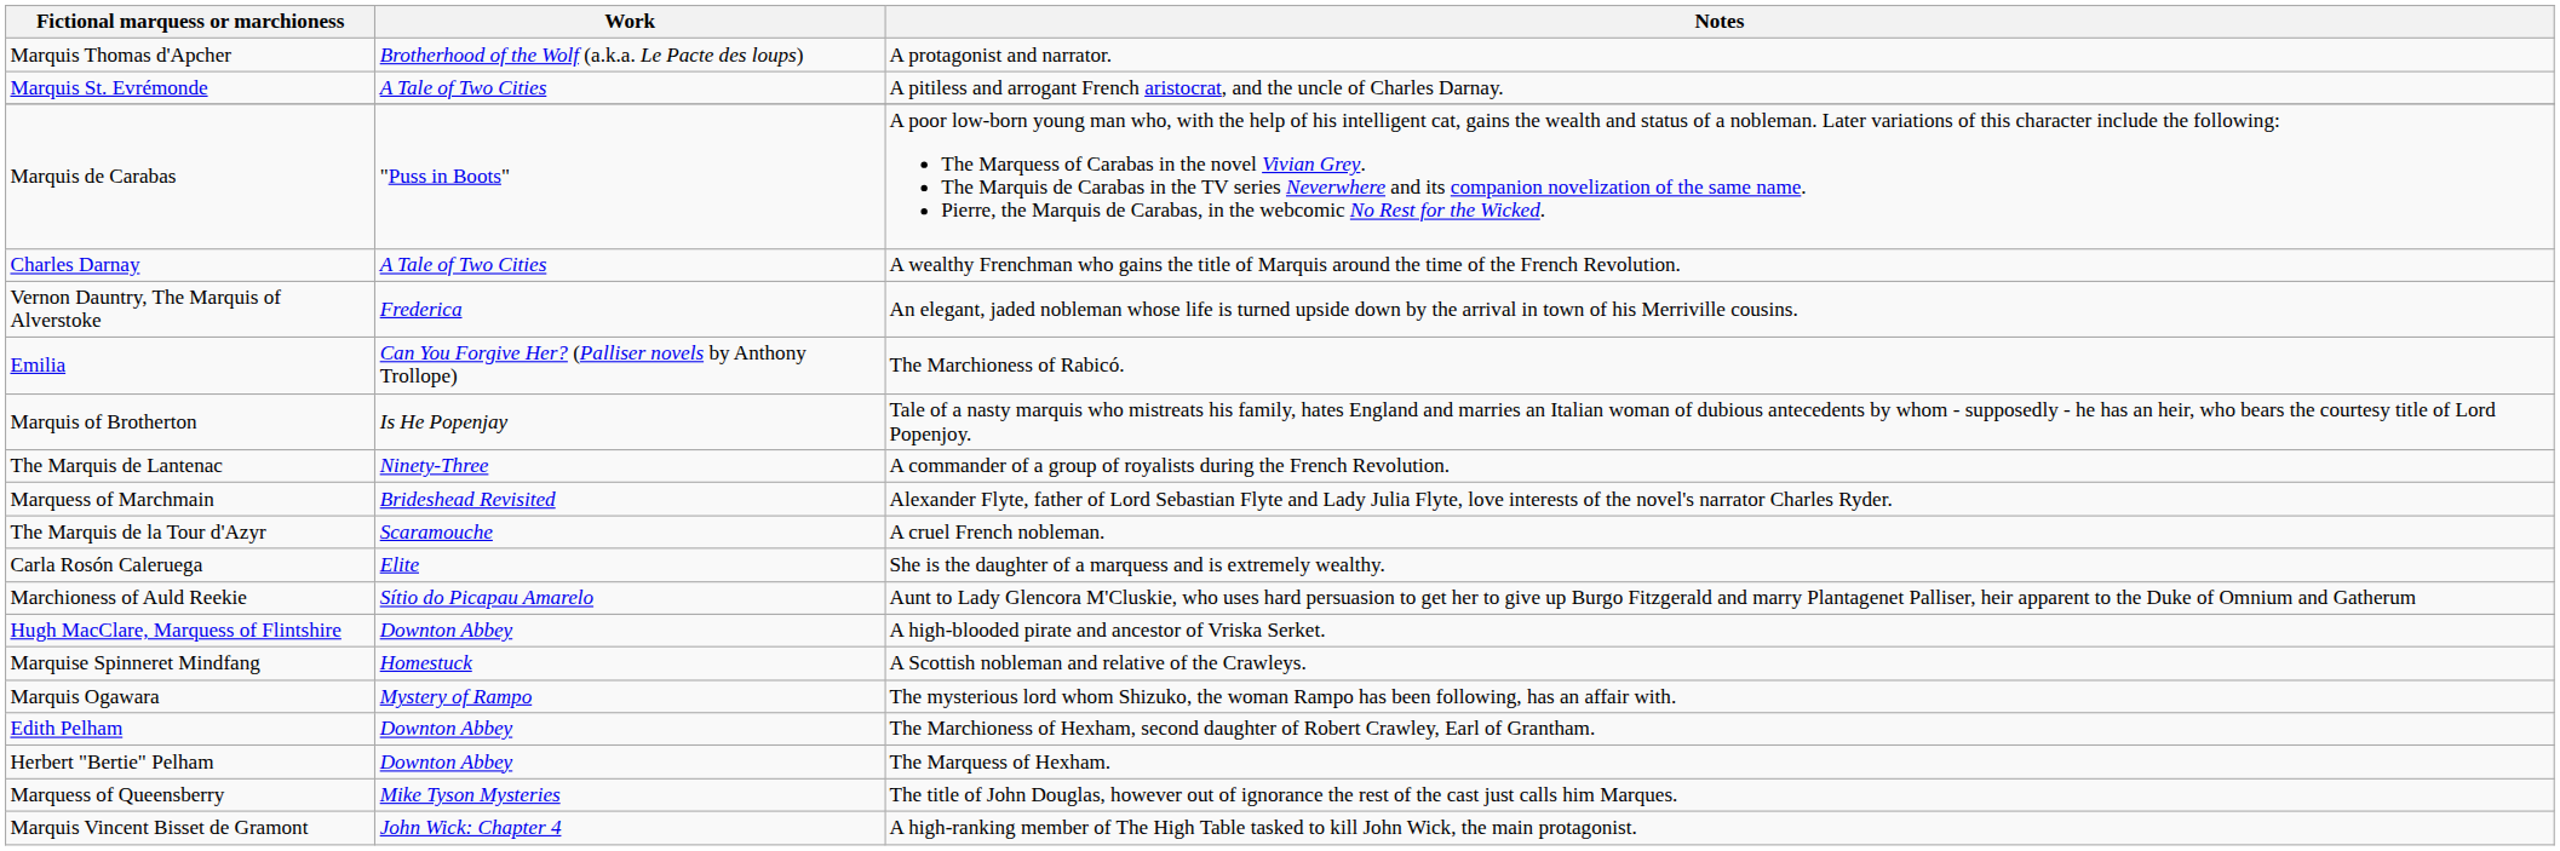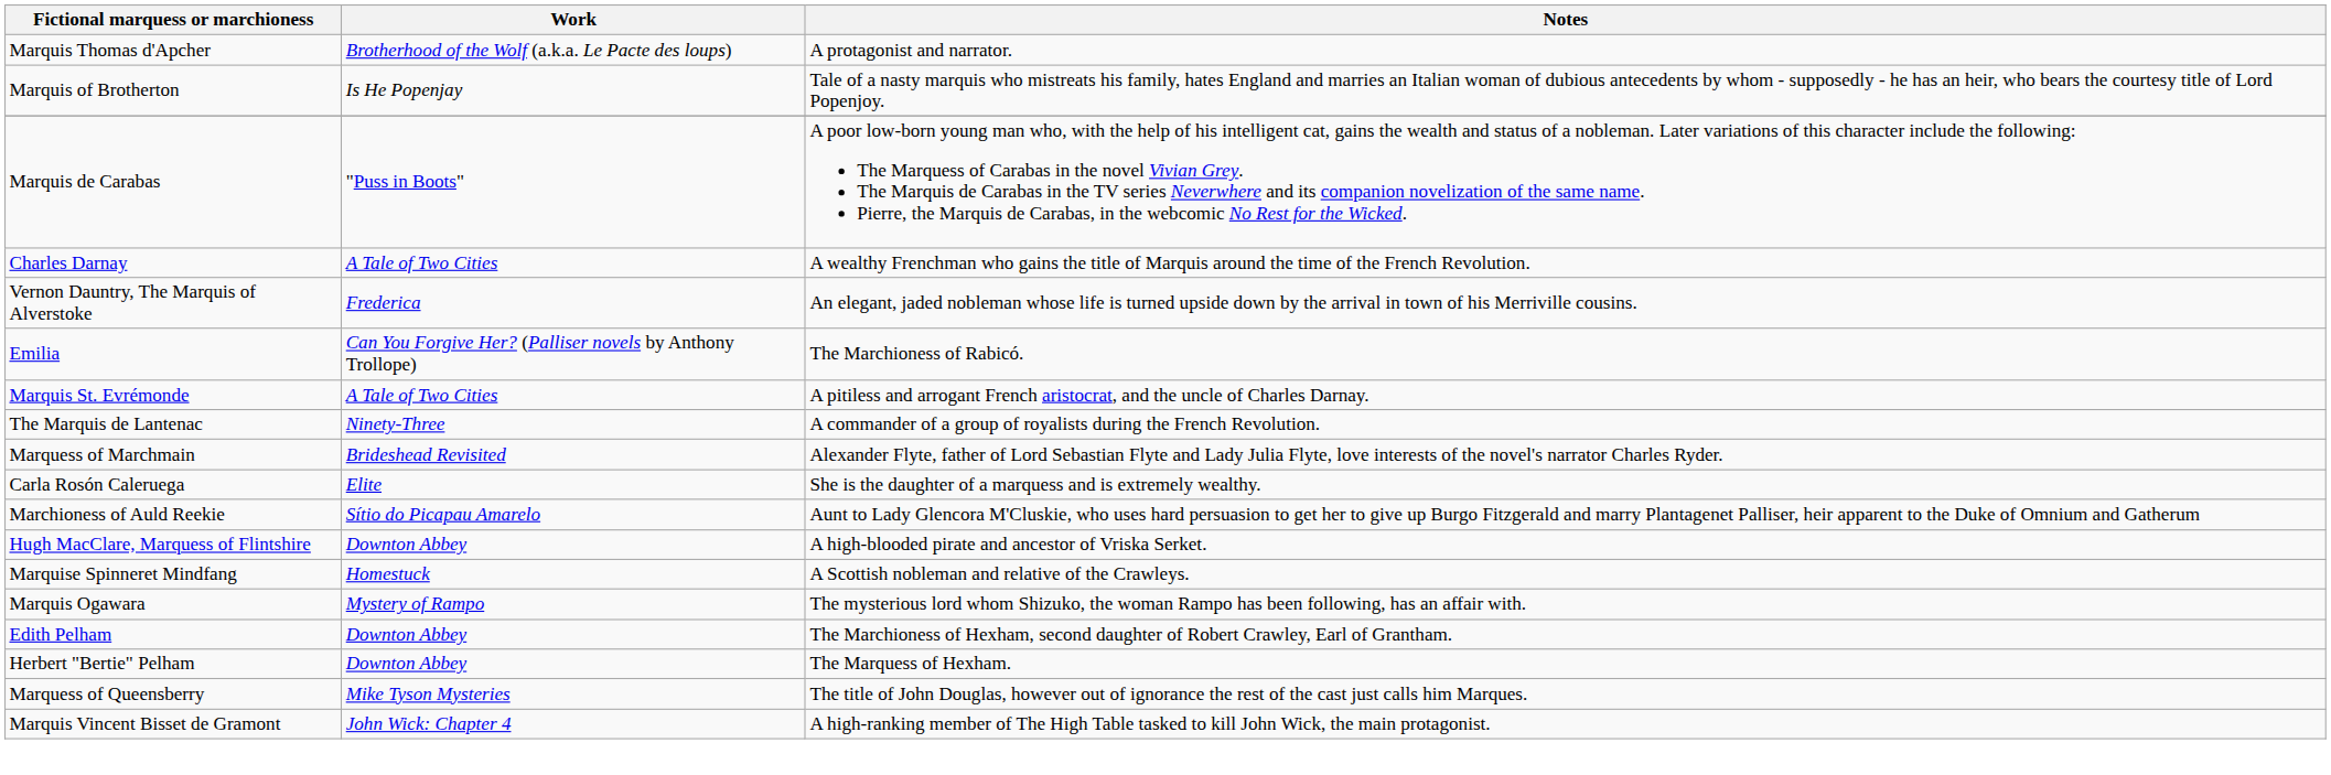rows swapped: Marquis of Brotherton <-> Marquis St. Evrémonde
- row: The Marquis de la Tour d'Azyr | Scaramouche | A cruel French nobleman.
